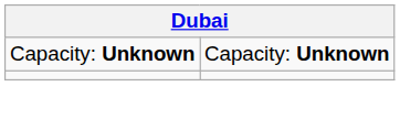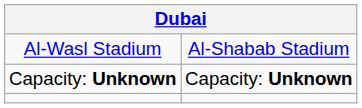+ row: Al-Wasl Stadium | Al-Shabab Stadium
